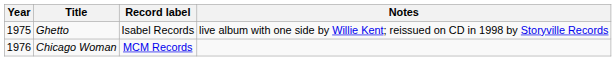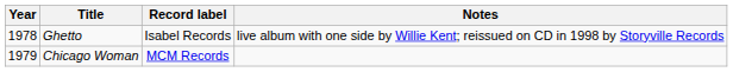Ghetto | Year: 1975 -> 1978
Chicago Woman | Year: 1976 -> 1979
